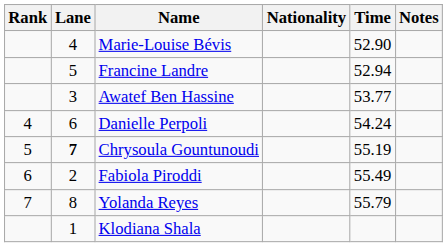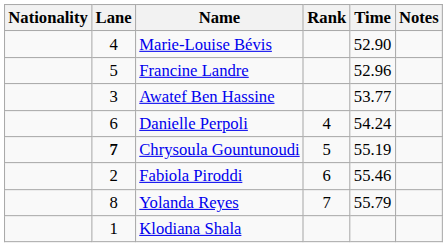columns swapped: Rank <-> Nationality
Francine Landre | Time: 52.94 -> 52.96
Fabiola Piroddi | Time: 55.49 -> 55.46
